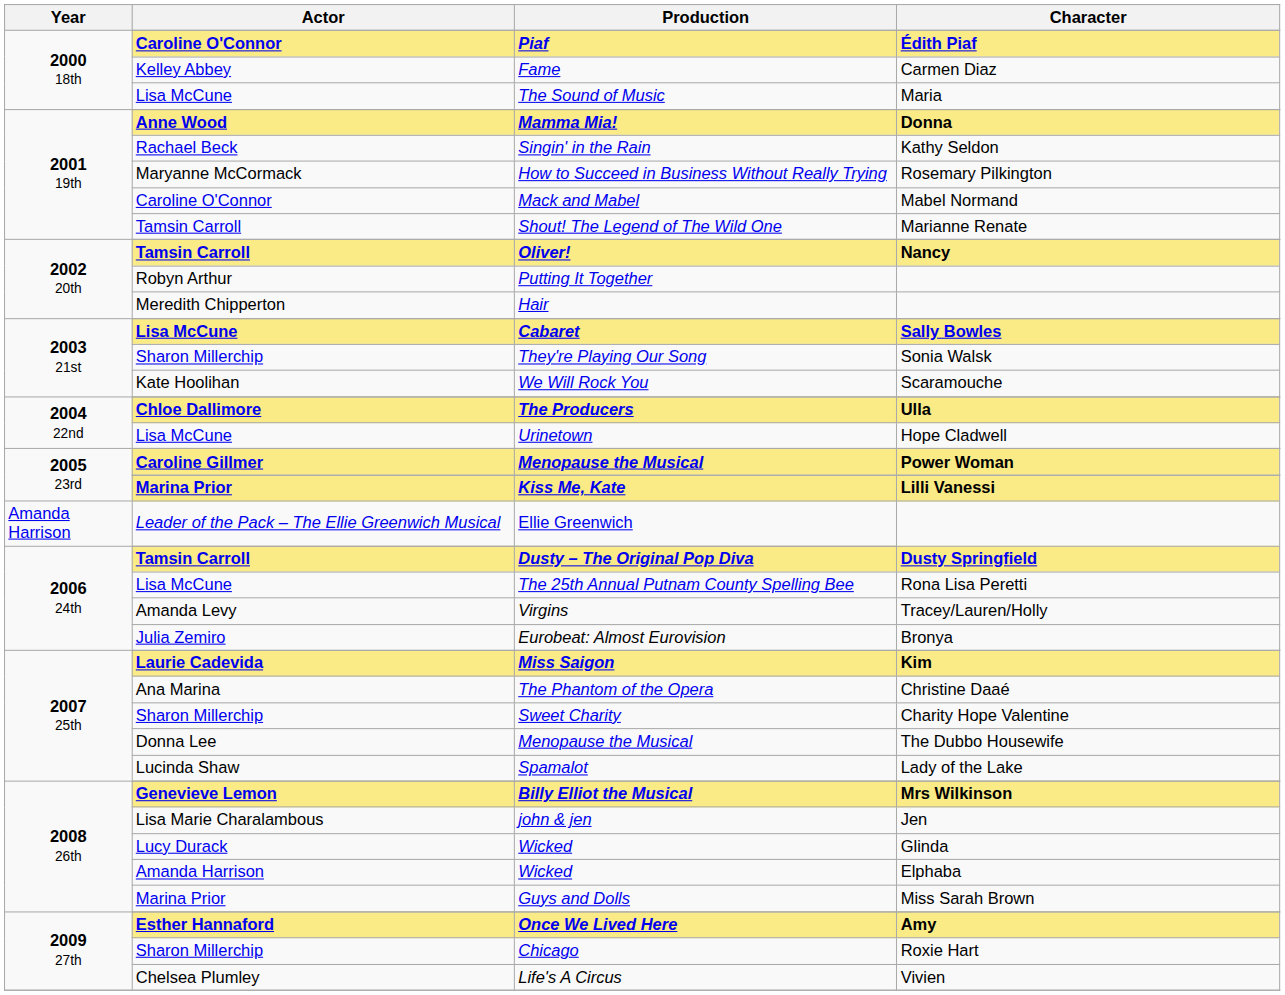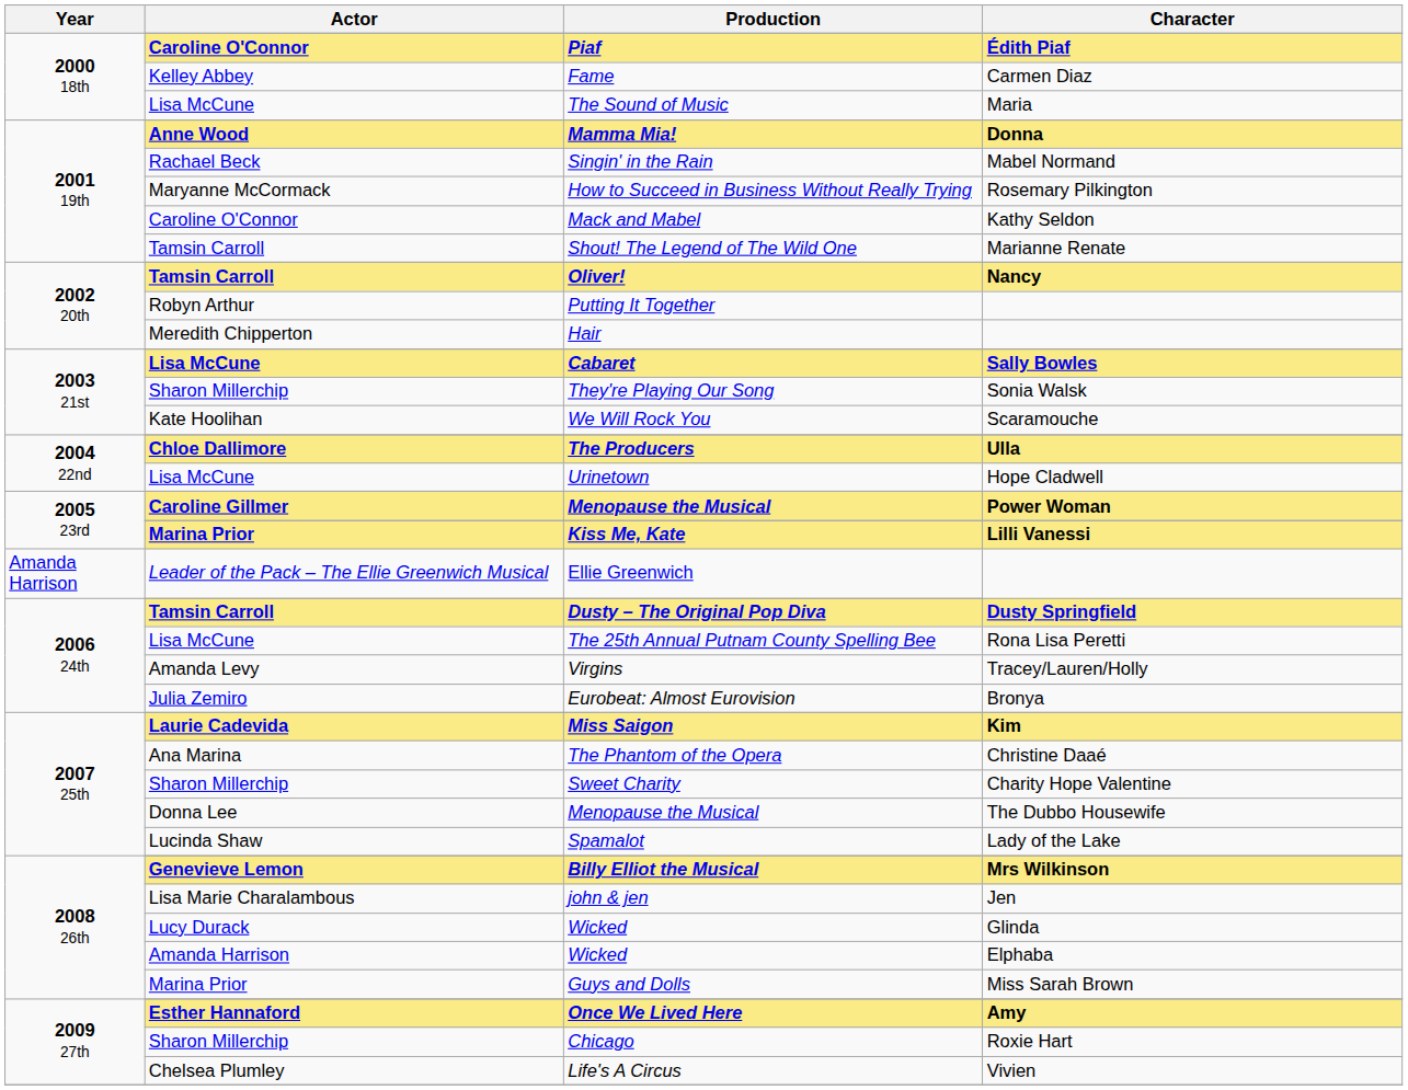Singin' in the Rain | Character: Kathy Seldon -> Mabel Normand
Mack and Mabel | Character: Mabel Normand -> Kathy Seldon
